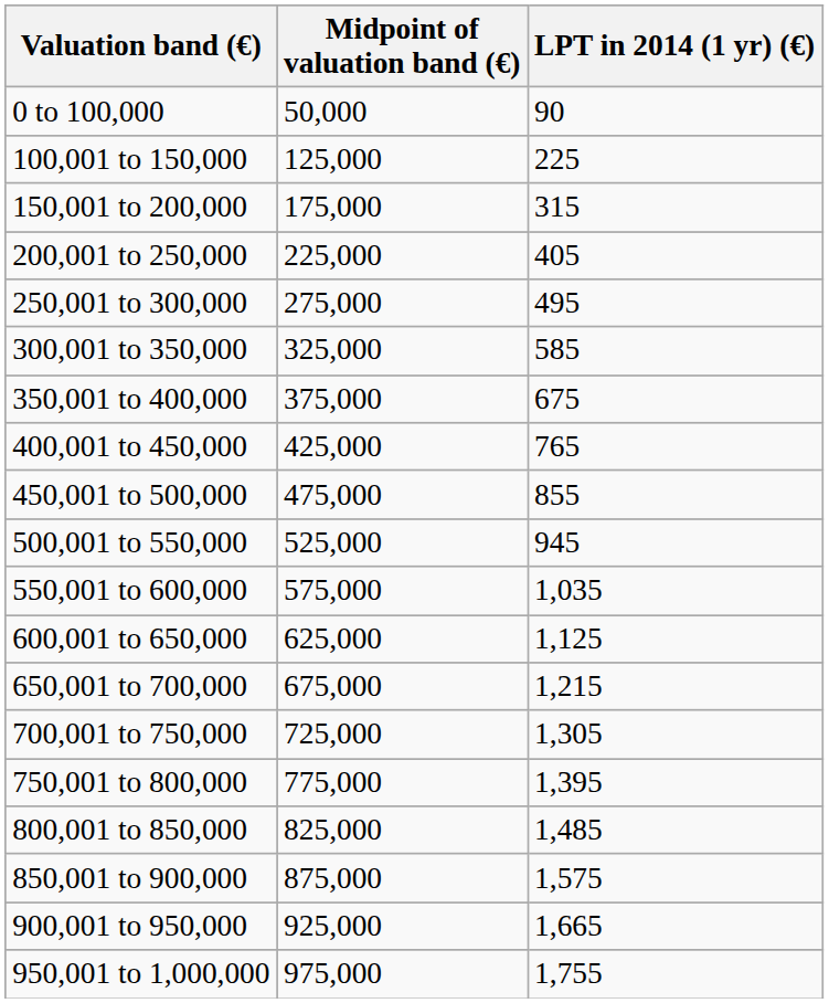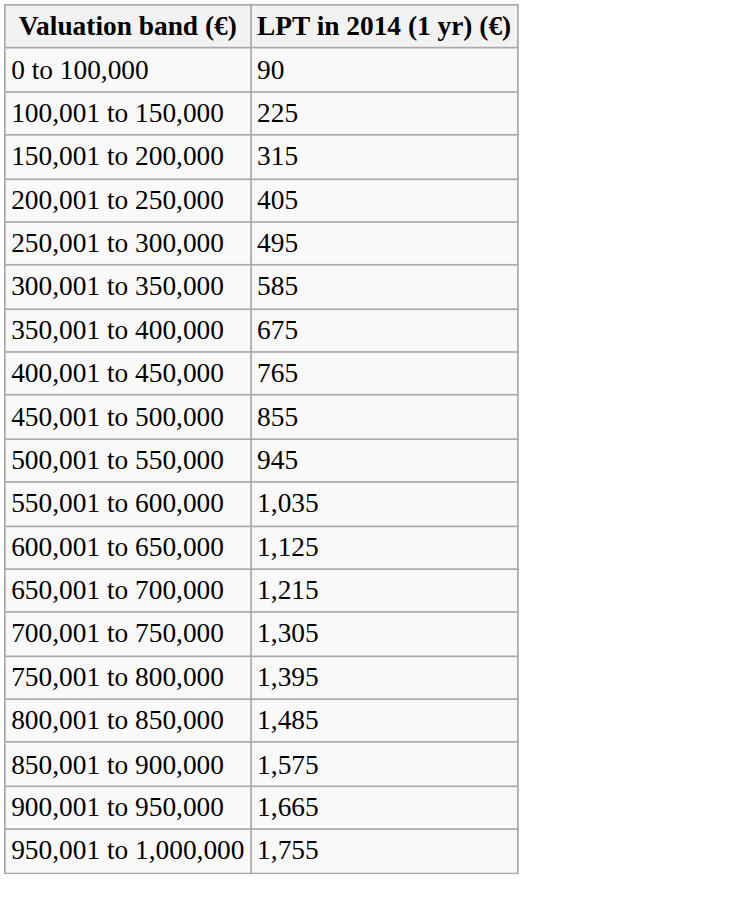- column: Midpoint of valuation band (€) | 50,000 | 125,000 | 175,000 | 225,000 | 275,000 | 325,000 | 375,000 | 425,000 | 475,000 | 525,000 | 575,000 | 625,000 | 675,000 | 725,000 | 775,000 | 825,000 | 875,000 | 925,000 | 975,000
